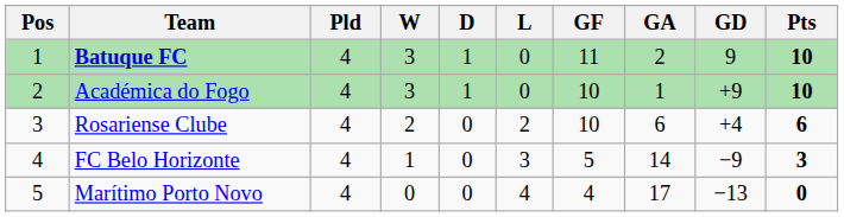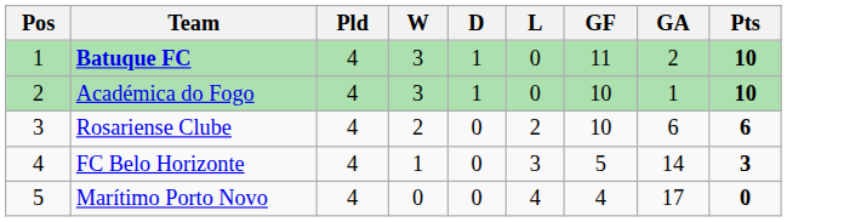- column: GD | 9 | +9 | +4 | −9 | −13
